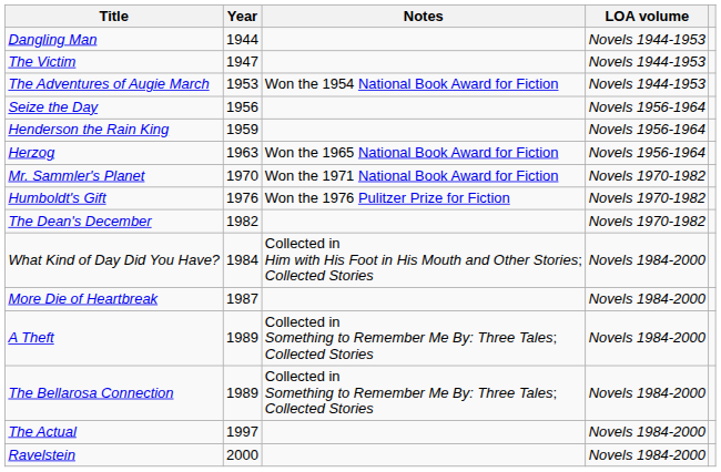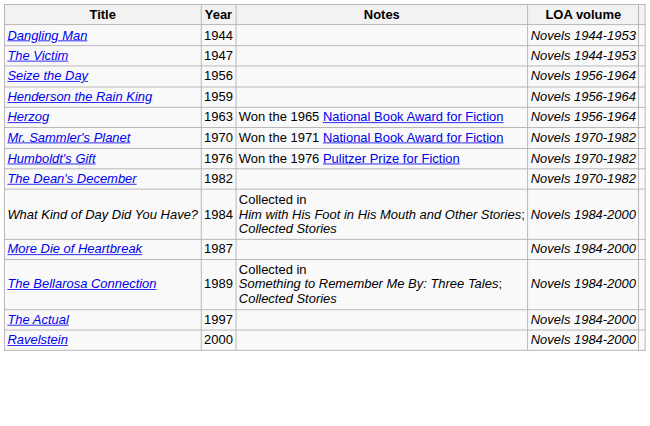- row: The Adventures of Augie March | 1953 | Won the 1954 National Book Award for Fiction | Novels 1944-1953
- row: A Theft | 1989 | Collected in Something to Remember Me By: Three Tales; Collected Stories | Novels 1984-2000
